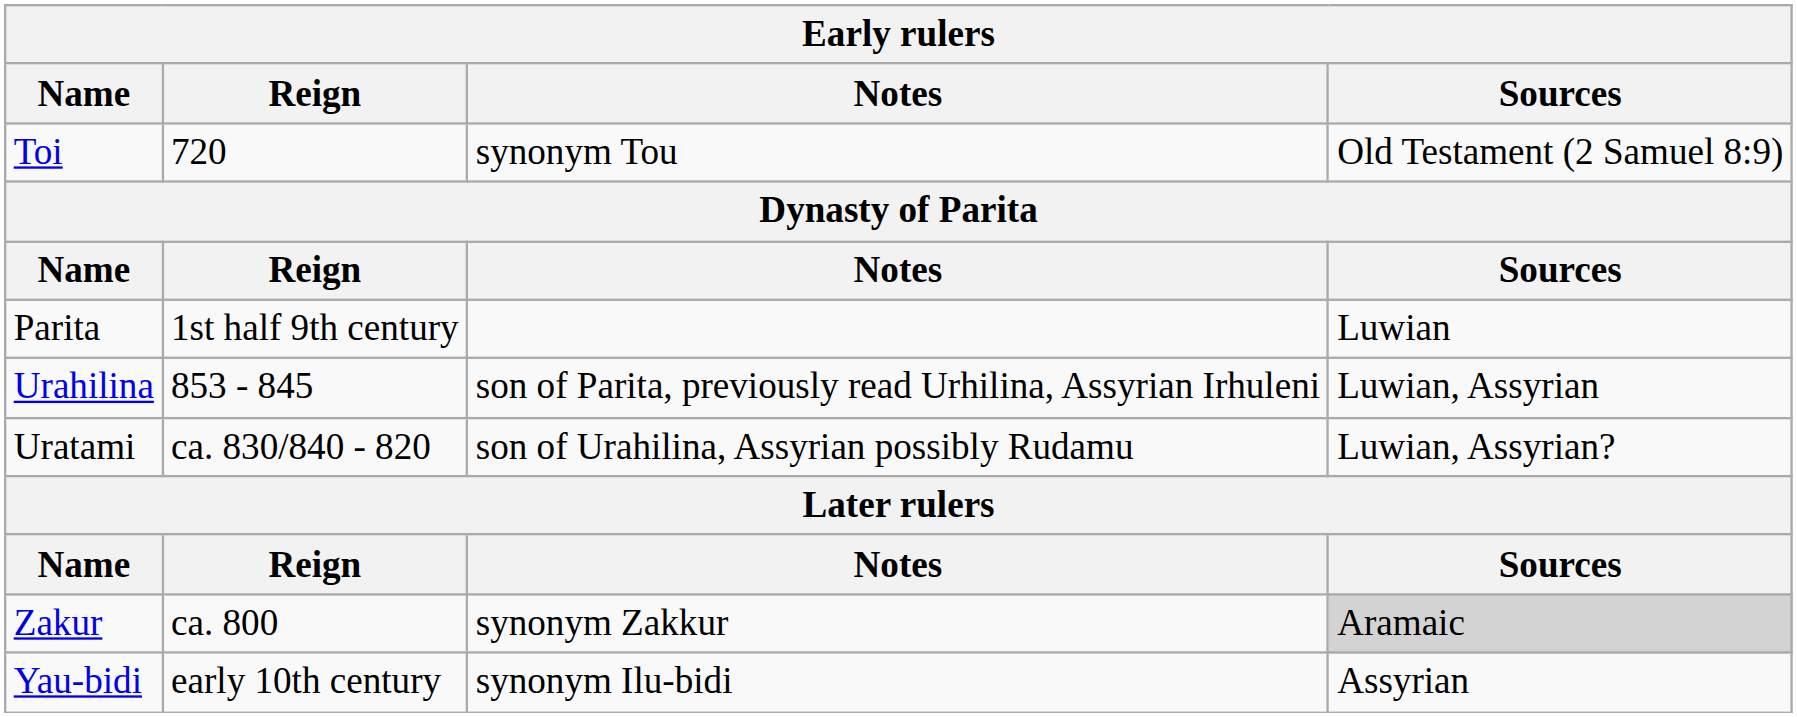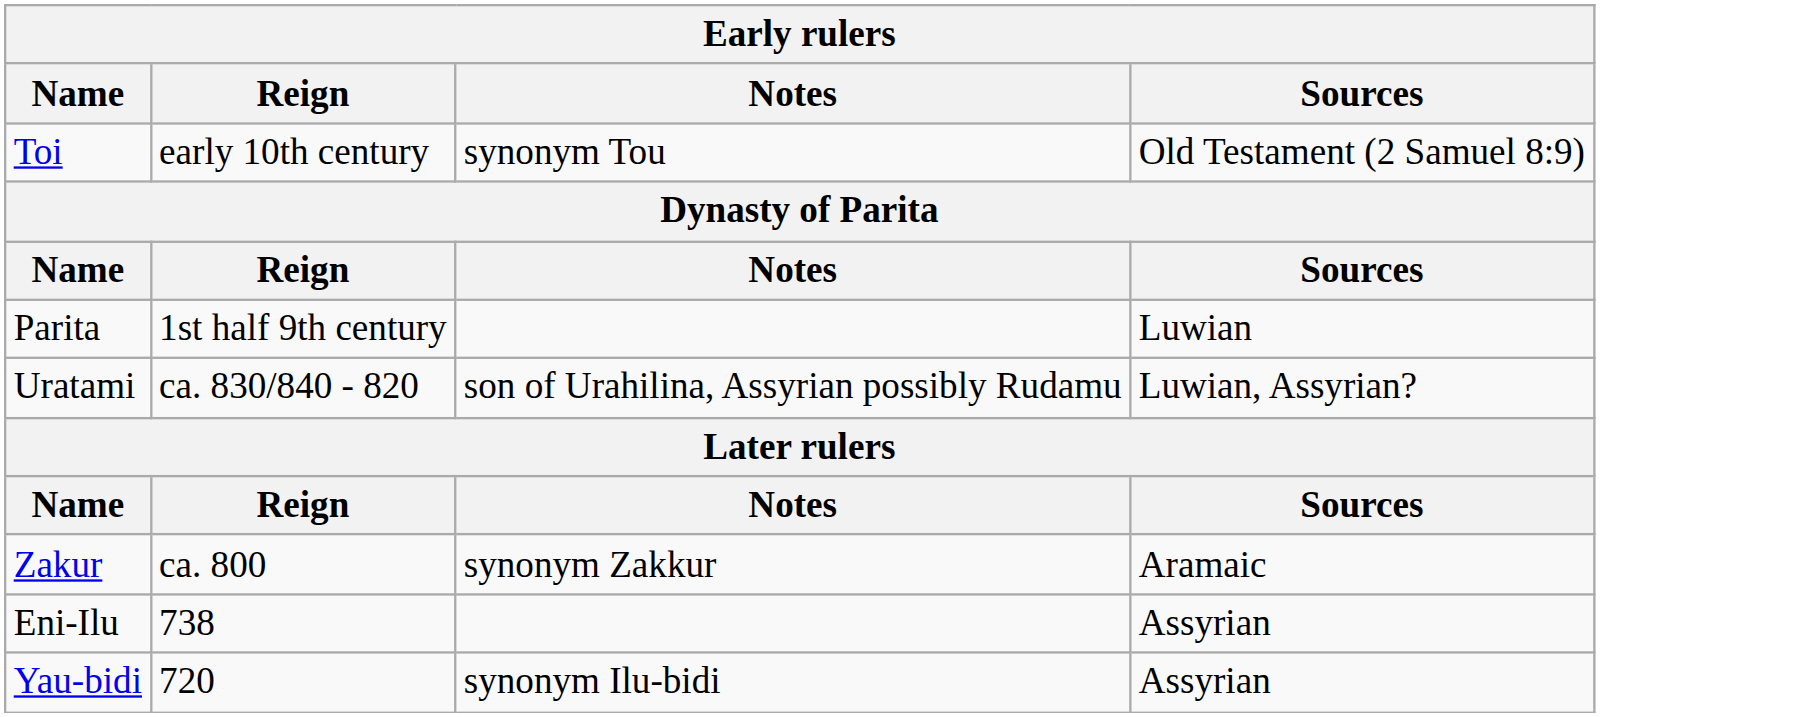Toi | Reign: 720 -> early 10th century
- row: Urahilina | 853 - 845 | son of Parita, previously read Urhilina, Assyrian Irhuleni | Luwian, Assyrian
Zakur | Sources: lightgrey background -> no background
+ row: Eni-Ilu | 738 | Assyrian
Yau-bidi | Reign: early 10th century -> 720
